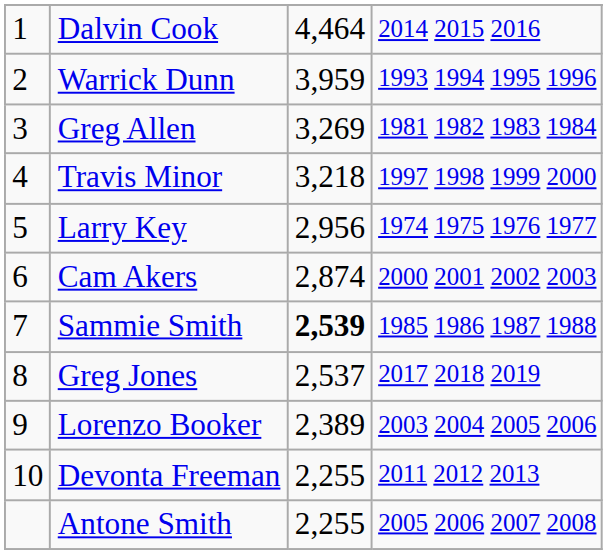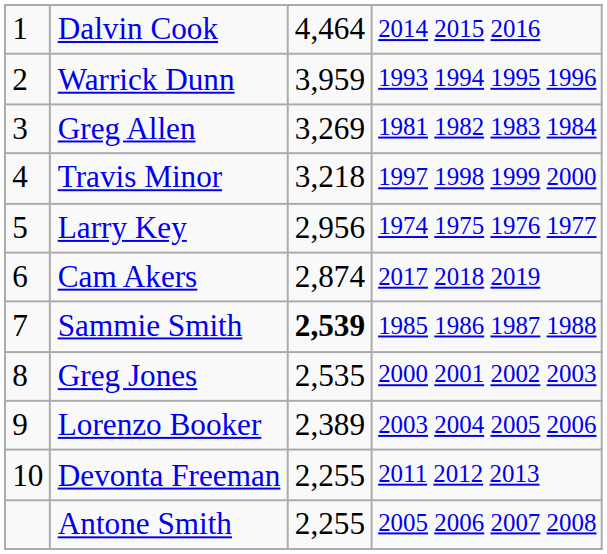Cam Akers | column 4: 2000 2001 2002 2003 -> 2017 2018 2019
Greg Jones | column 3: 2,537 -> 2,535
Greg Jones | column 4: 2017 2018 2019 -> 2000 2001 2002 2003
